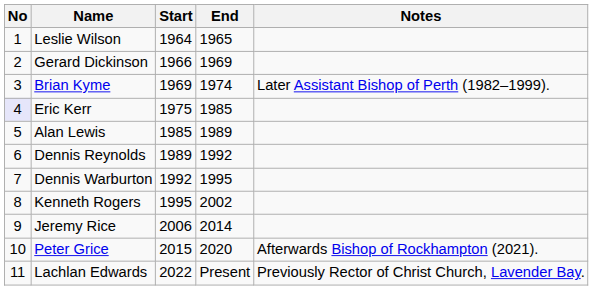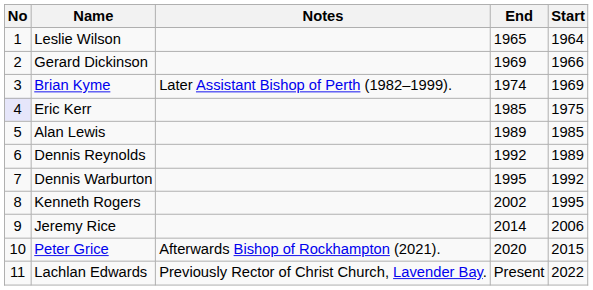columns swapped: Start <-> Notes
